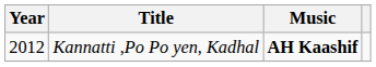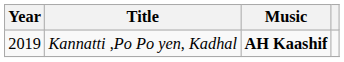Kannatti ,Po Po yen, Kadhal | Year: 2012 -> 2019
